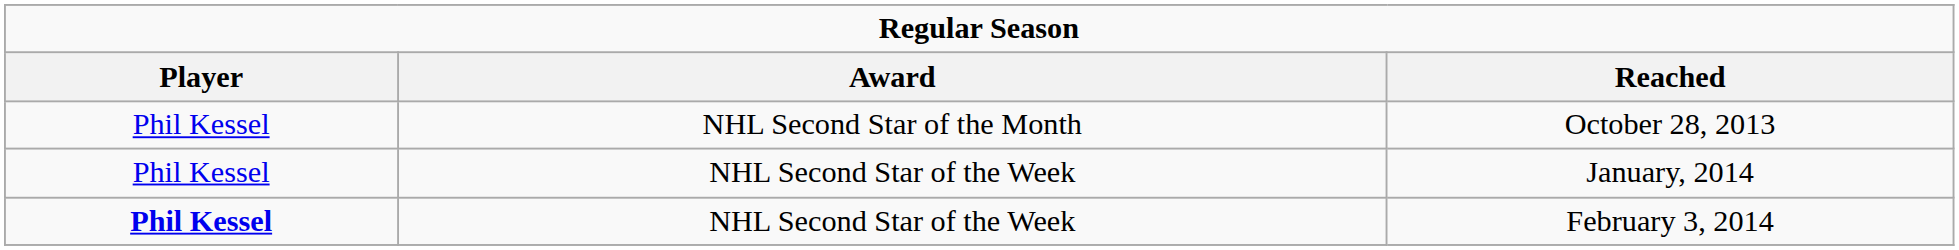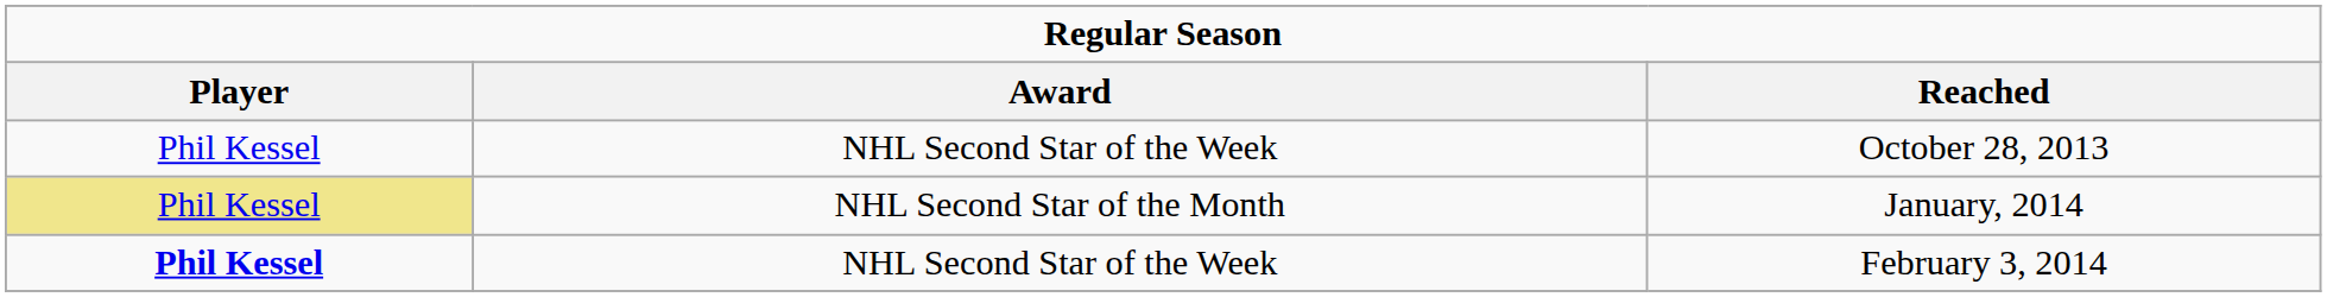October 28, 2013 | Award: NHL Second Star of the Month -> NHL Second Star of the Week
January, 2014 | Player: no background -> khaki background
January, 2014 | Award: NHL Second Star of the Week -> NHL Second Star of the Month
